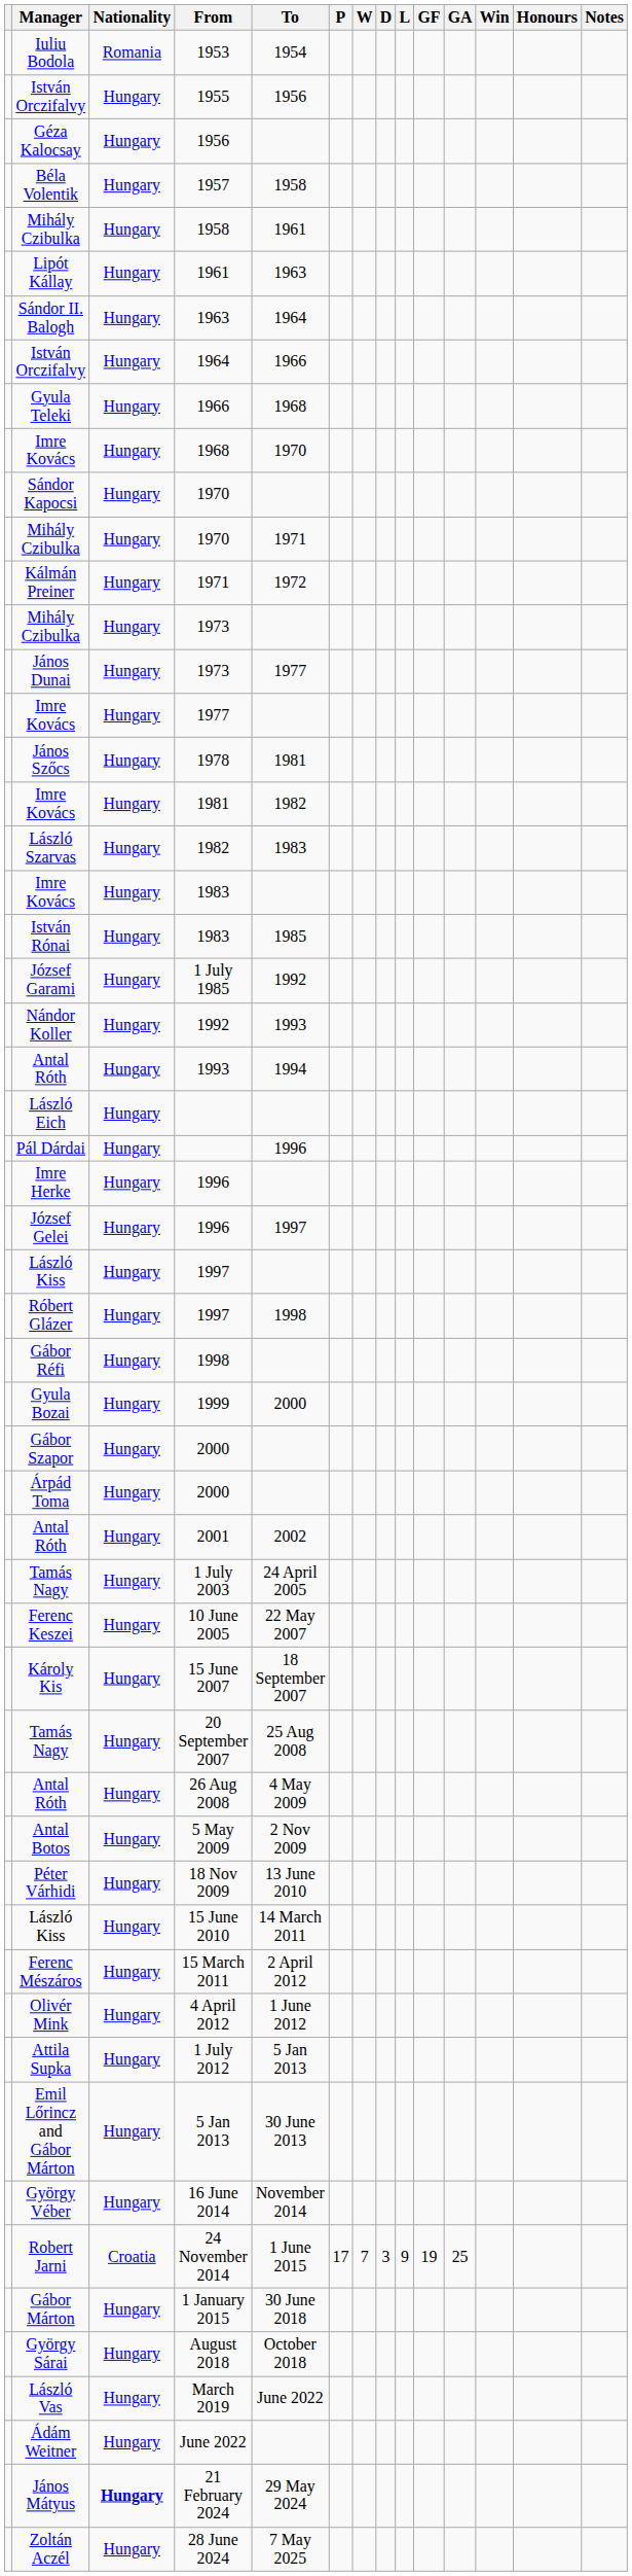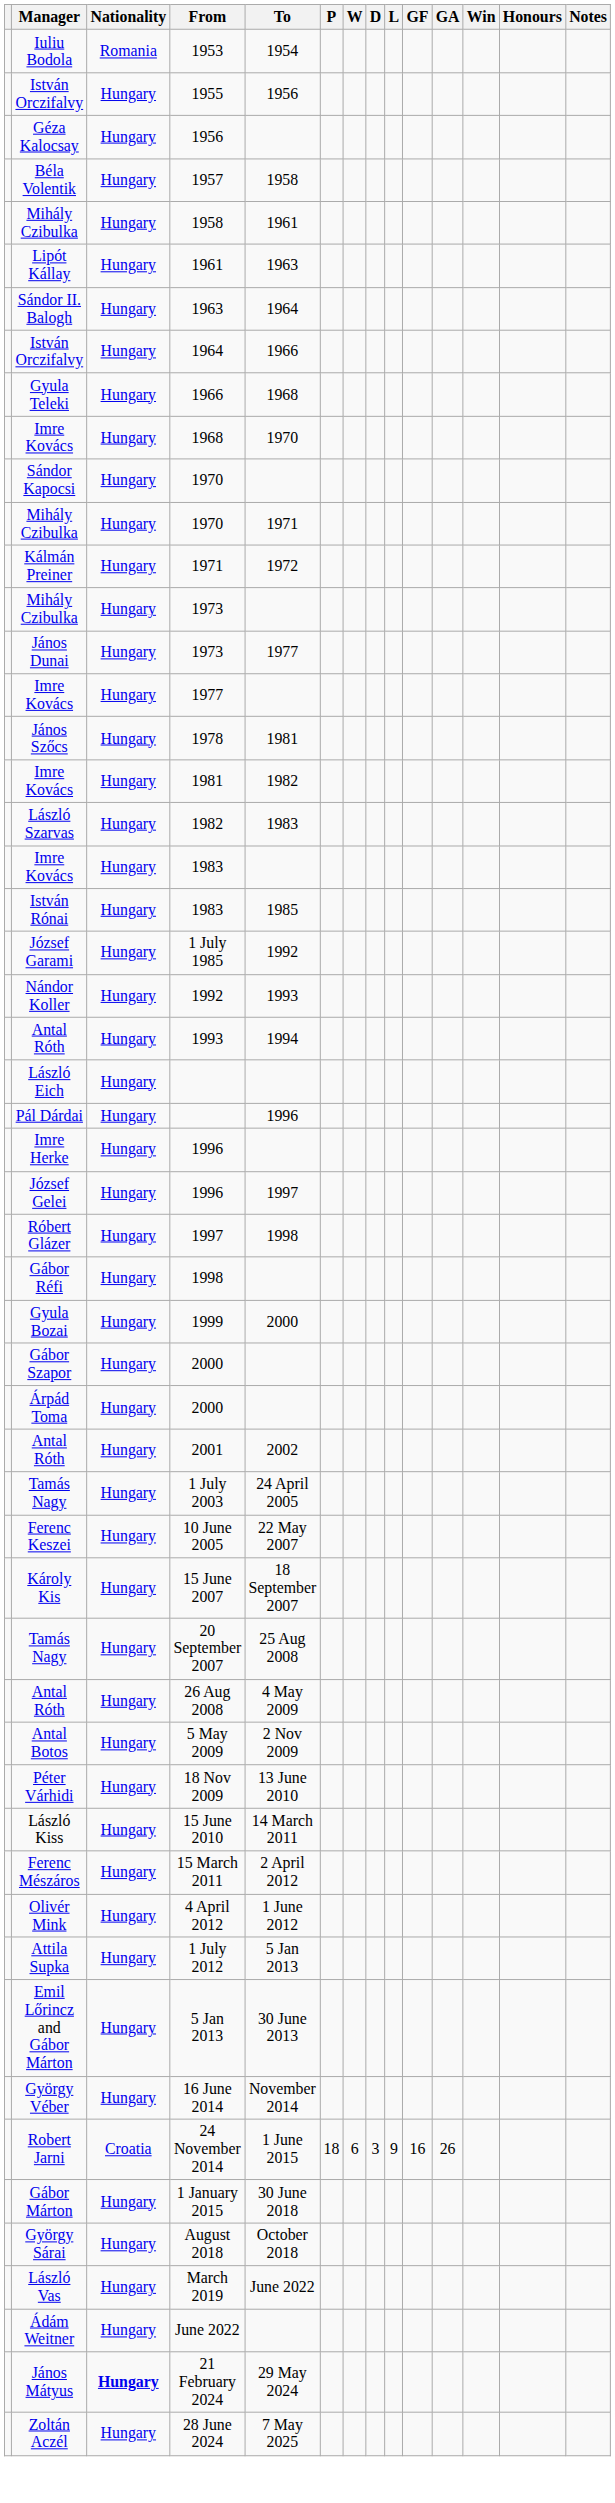- row: László Kiss | Hungary | 1997
24 November 2014 | P: 17 -> 18
24 November 2014 | W: 7 -> 6
24 November 2014 | GF: 19 -> 16
24 November 2014 | GA: 25 -> 26
